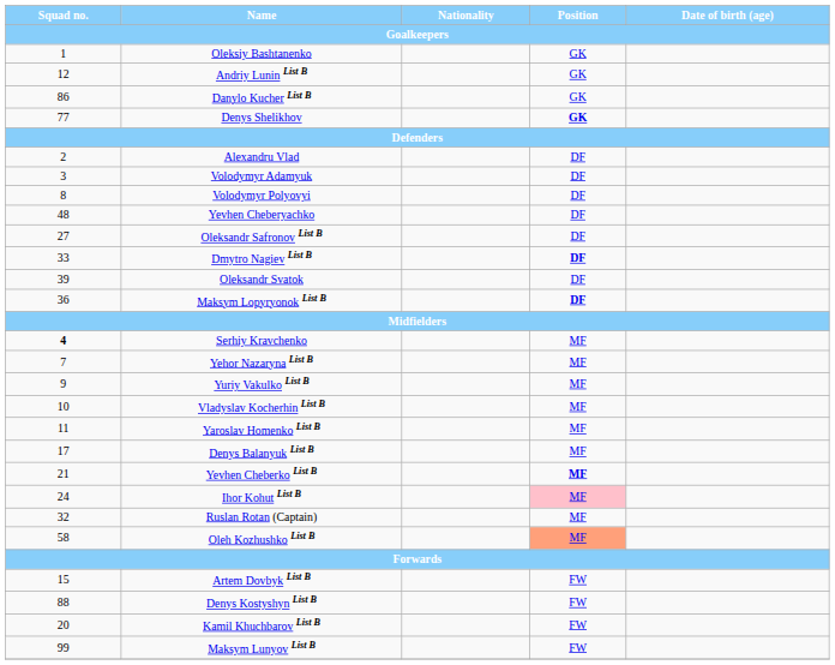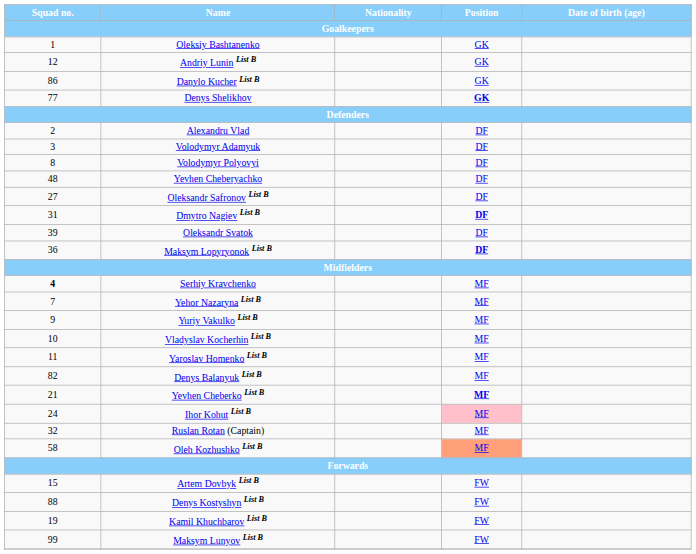Dmytro Nagiev List B | Squad no. / Goalkeepers: 33 -> 31
Denys Balanyuk List B | Squad no. / Goalkeepers: 17 -> 82
Kamil Khuchbarov List B | Squad no. / Goalkeepers: 20 -> 19
